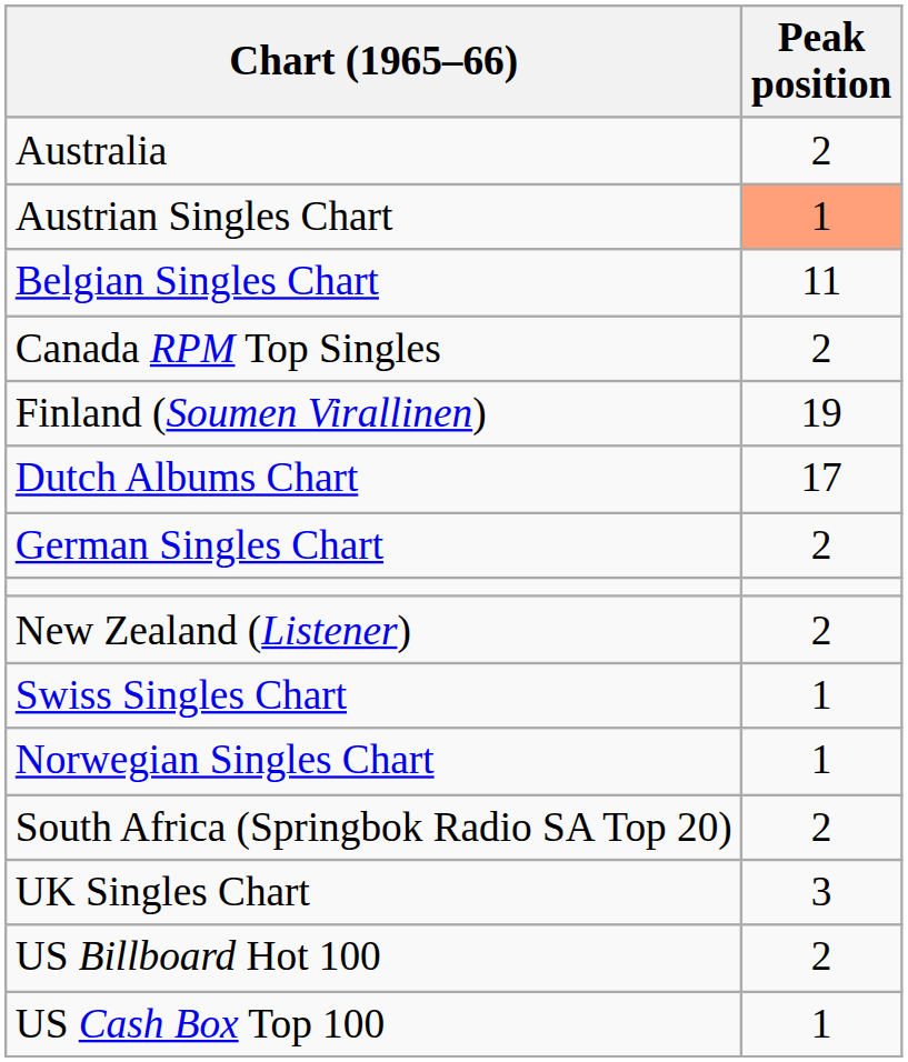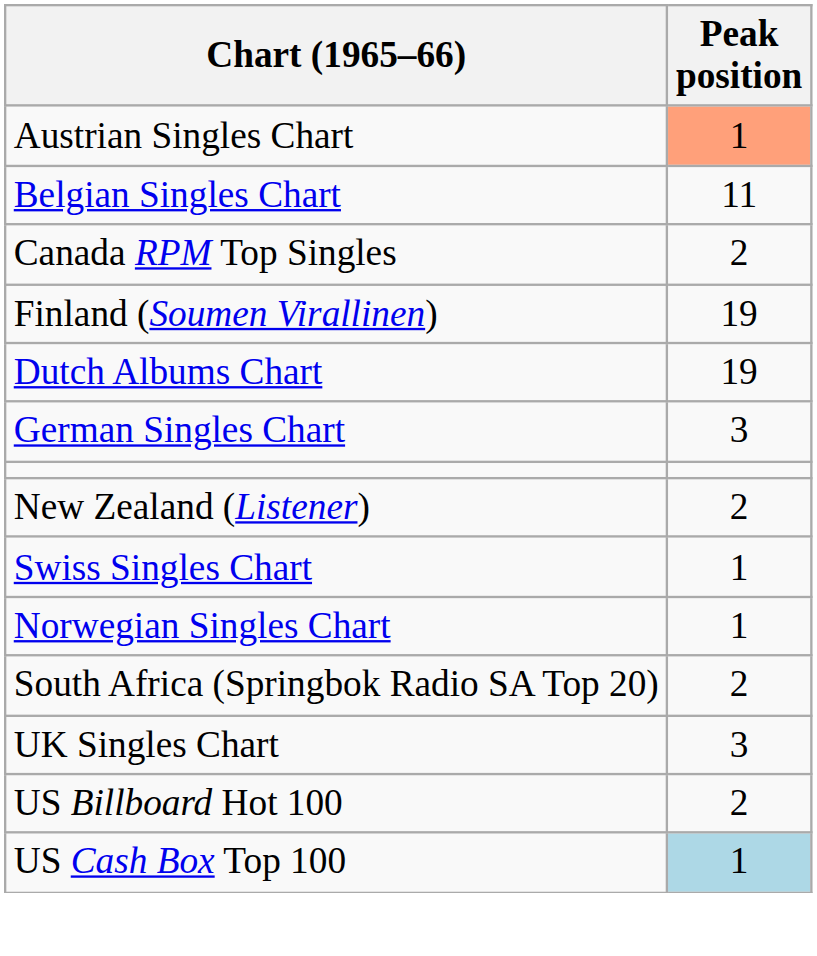- row: Australia | 2
Dutch Albums Chart | Peak position: 17 -> 19
German Singles Chart | Peak position: 2 -> 3
US Cash Box Top 100 | Peak position: no background -> lightblue background
